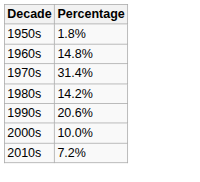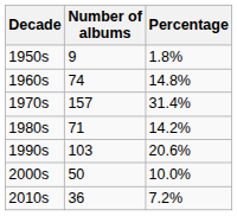+ column: Number of albums | 9 | 74 | 157 | 71 | 103 | 50 | 36
